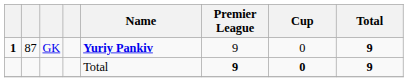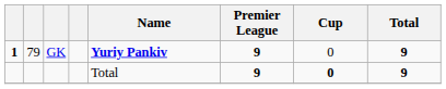GK | column 2: 87 -> 79
GK | Premier League: normal -> bold
